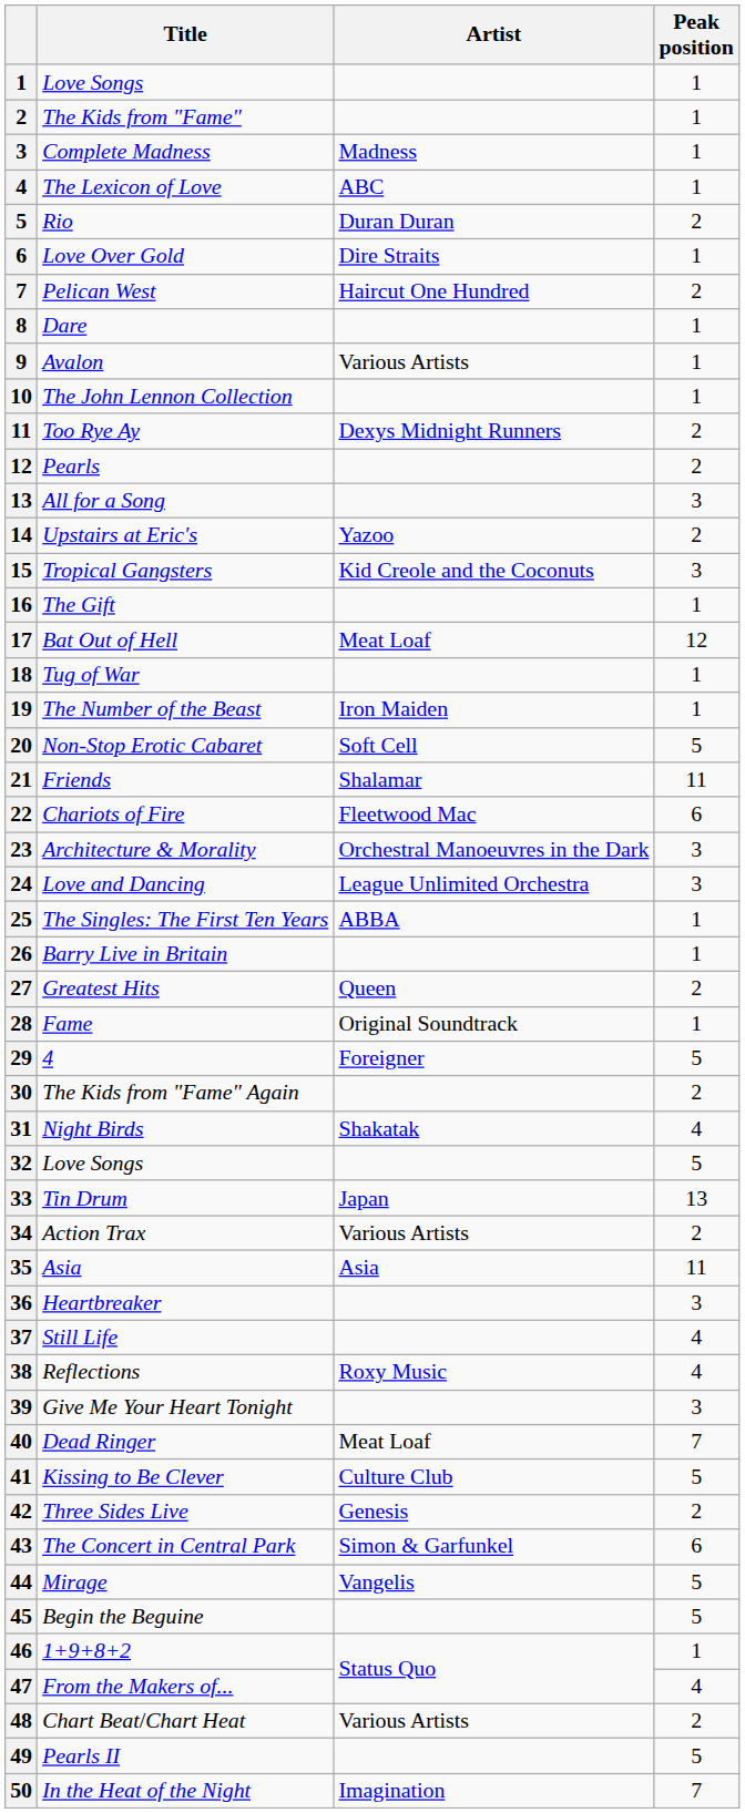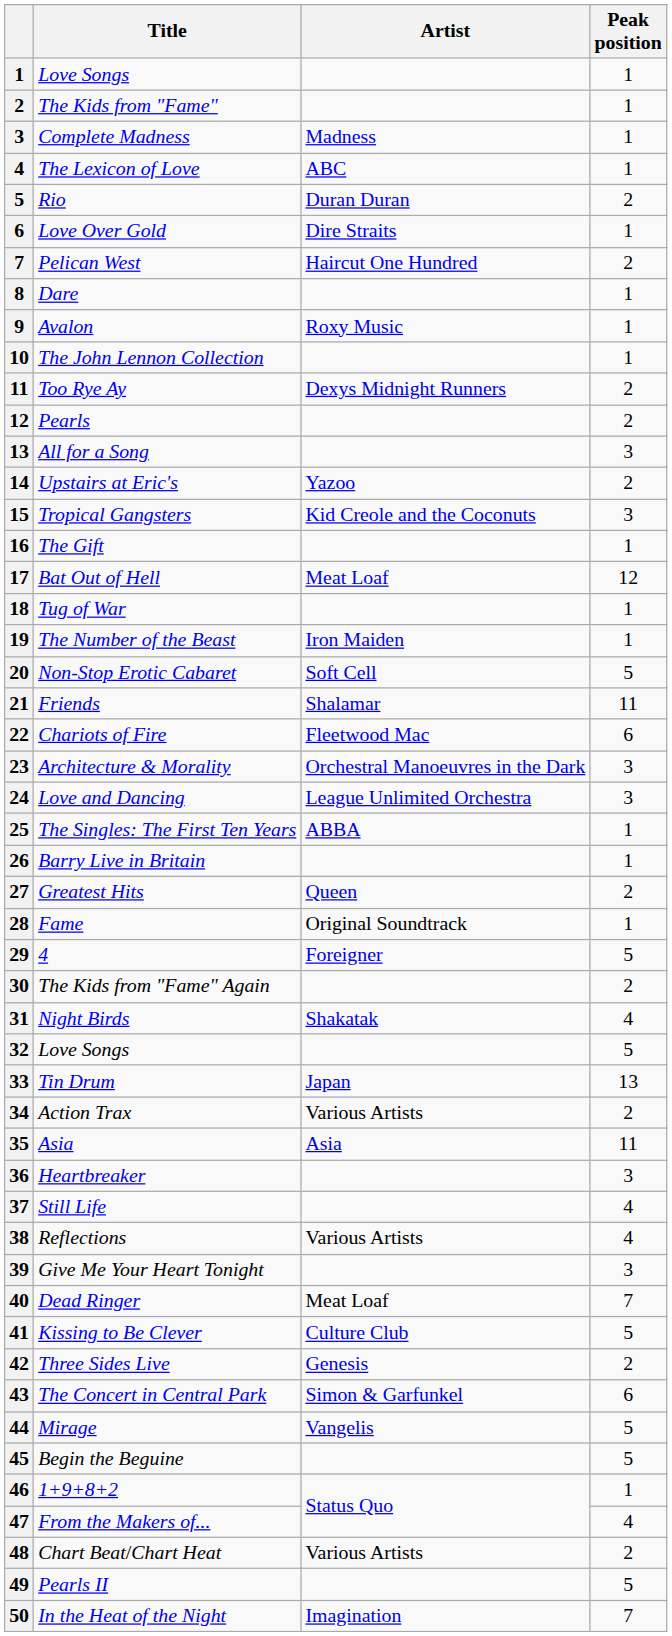Avalon | Artist: Various Artists -> Roxy Music
Reflections | Artist: Roxy Music -> Various Artists
